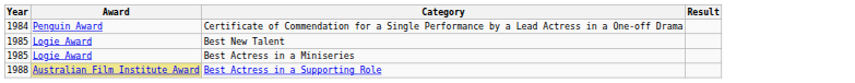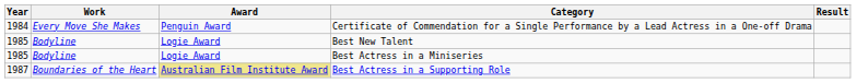+ column: Work | Every Move She Makes | Bodyline | Bodyline | Boundaries of the Heart
Best Actress in a Supporting Role | Year: 1988 -> 1987
